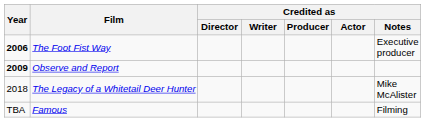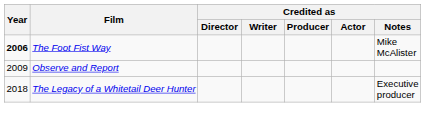The Foot Fist Way | Credited as / Notes: Executive producer -> Mike McAlister
Observe and Report | Year: bold -> normal
The Legacy of a Whitetail Deer Hunter | Credited as / Notes: Mike McAlister -> Executive producer
- row: TBA | Famous | Filming
